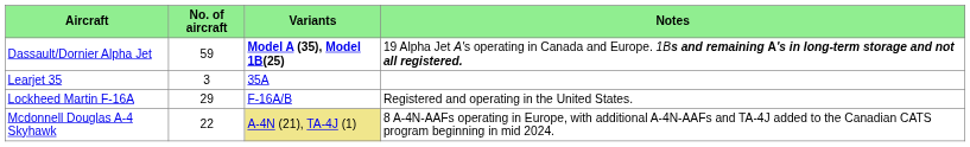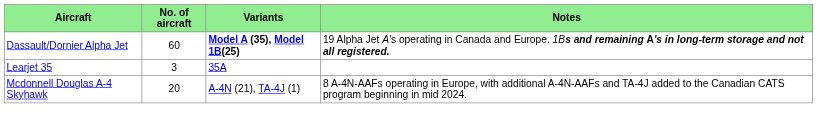Dassault/Dornier Alpha Jet | No. of aircraft: 59 -> 60
- row: Lockheed Martin F-16A | 29 | F-16A/B | Registered and operating in the United States.
Mcdonnell Douglas A-4 Skyhawk | No. of aircraft: 22 -> 20
Mcdonnell Douglas A-4 Skyhawk | Variants: khaki background -> no background
